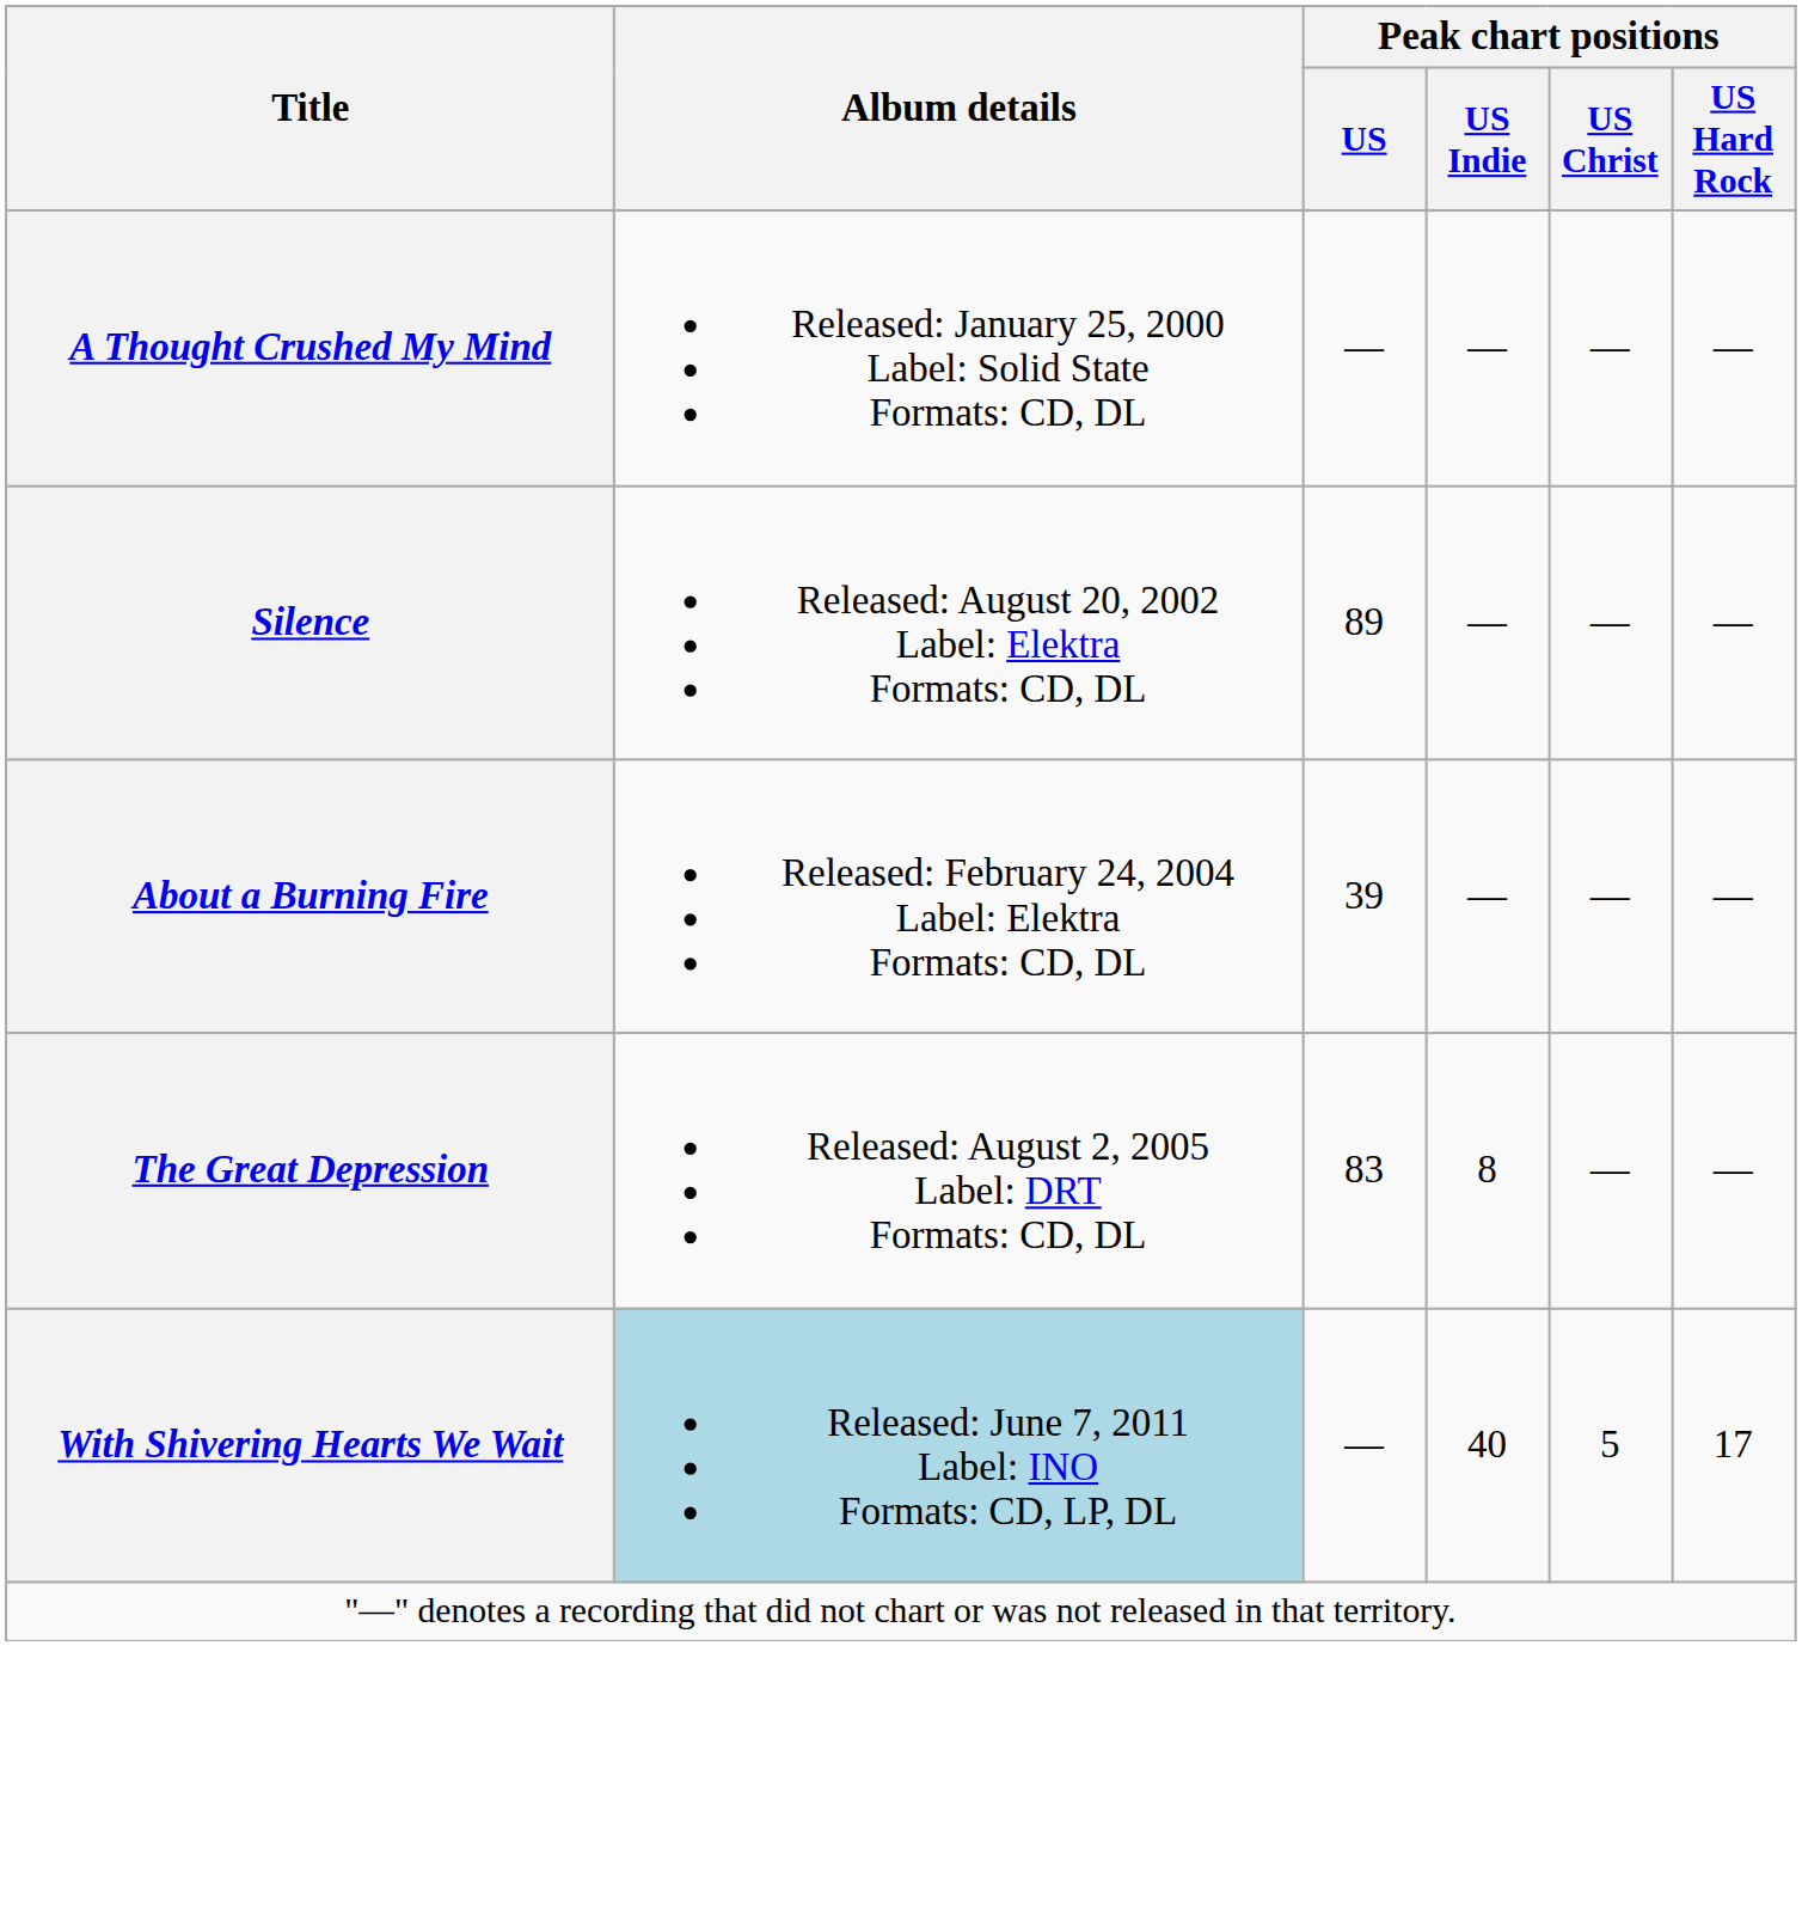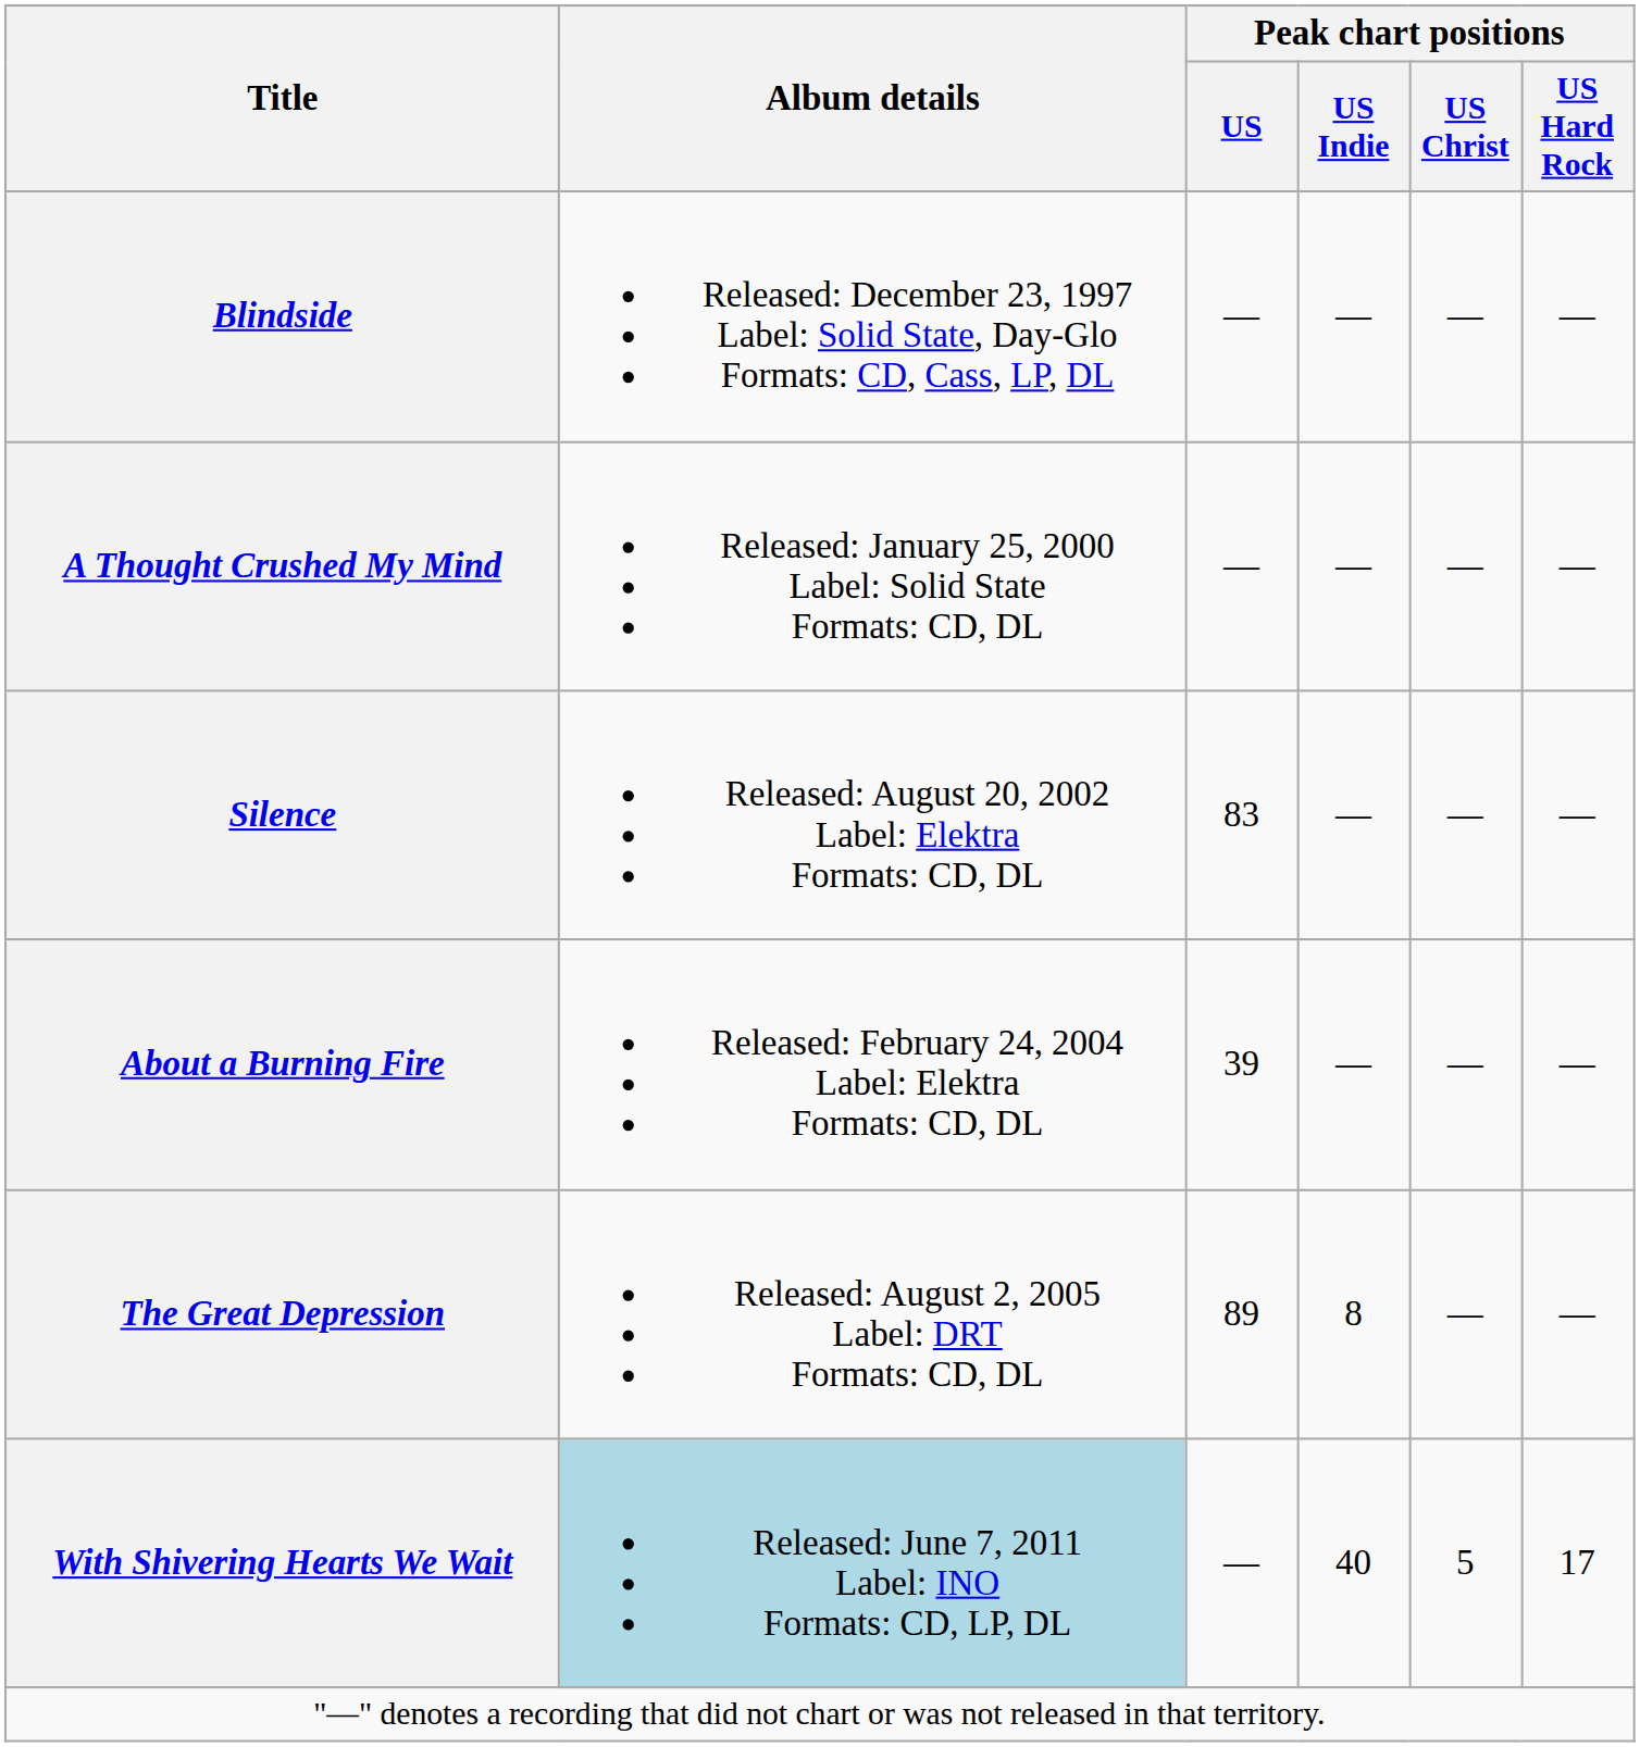+ row: Blindside | Released: December 23, 1997 Label: Solid State, Day-Glo Formats: CD, Cass, LP, DL | — | — | — | —
Silence | Peak chart positions / US: 89 -> 83
The Great Depression | Peak chart positions / US: 83 -> 89
